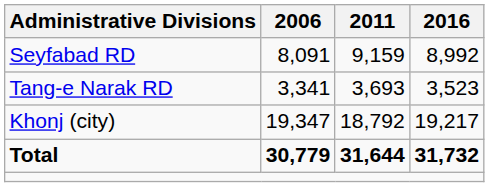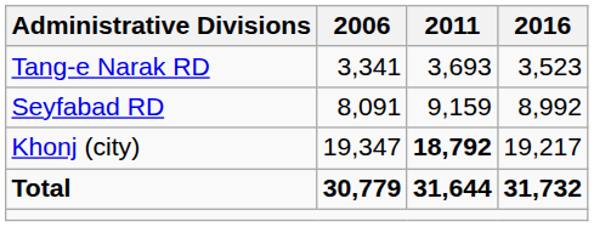rows swapped: Seyfabad RD <-> Tang-e Narak RD
Khonj (city) | 2011: normal -> bold
